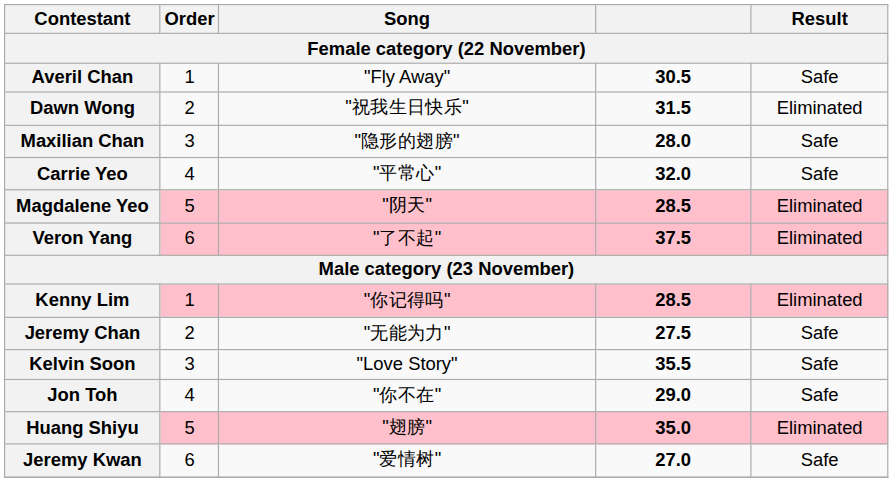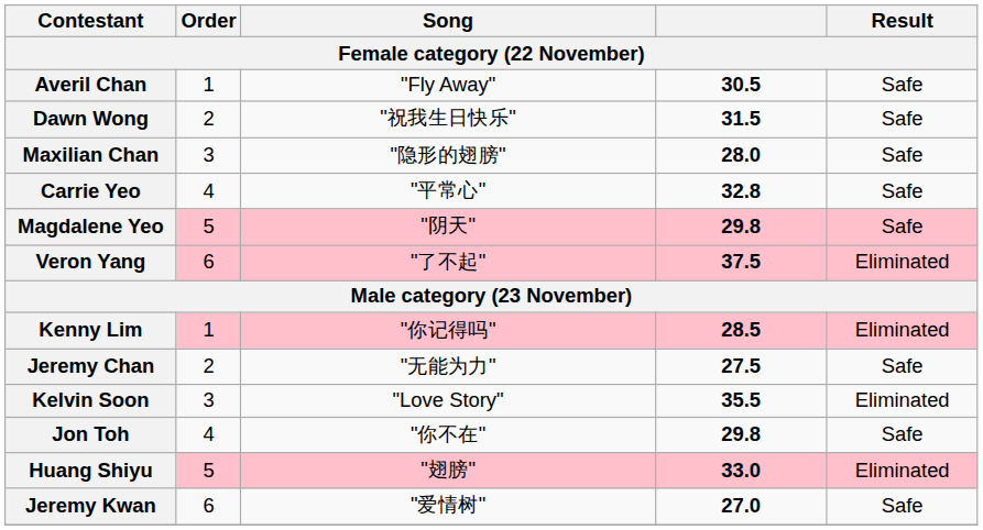Dawn Wong | Result: Eliminated -> Safe
Carrie Yeo | column 4: 32.0 -> 32.8
Magdalene Yeo | column 4: 28.5 -> 29.8
Magdalene Yeo | Result: Eliminated -> Safe
Kelvin Soon | Result: Safe -> Eliminated
Jon Toh | column 4: 29.0 -> 29.8
Huang Shiyu | column 4: 35.0 -> 33.0
